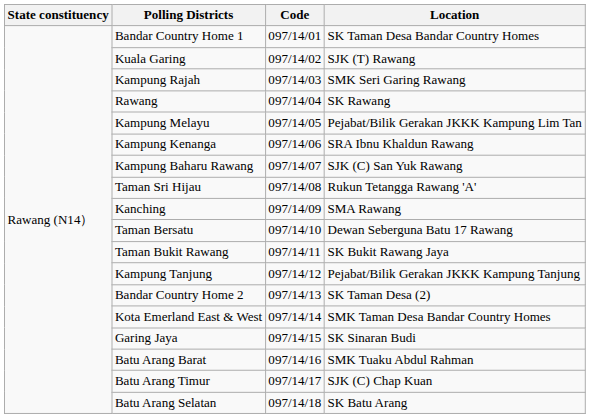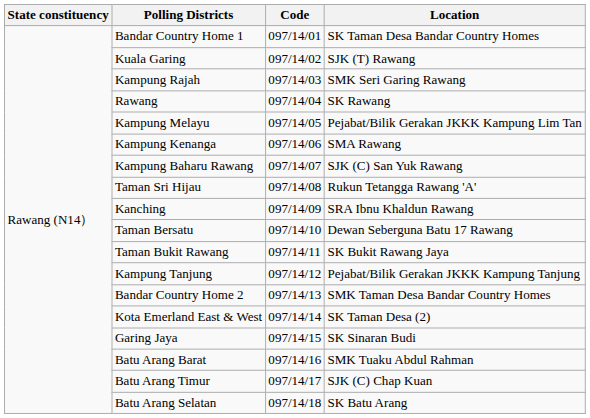Kampung Kenanga | Location: SRA Ibnu Khaldun Rawang -> SMA Rawang
Kanching | Location: SMA Rawang -> SRA Ibnu Khaldun Rawang
Bandar Country Home 2 | Location: SK Taman Desa (2) -> SMK Taman Desa Bandar Country Homes
Kota Emerland East & West | Location: SMK Taman Desa Bandar Country Homes -> SK Taman Desa (2)
